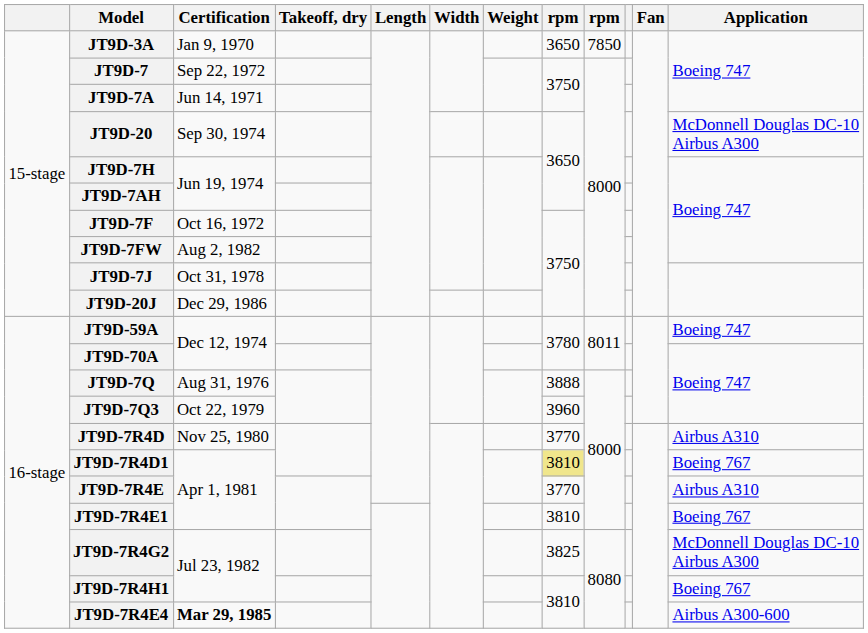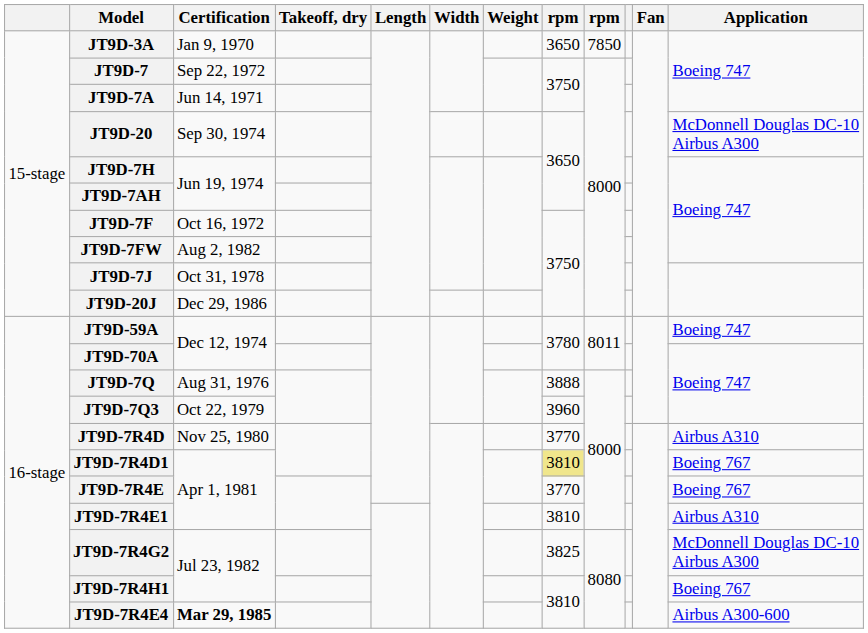JT9D-7R4E | Application: Airbus A310 -> Boeing 767
JT9D-7R4E1 | Application: Boeing 767 -> Airbus A310
